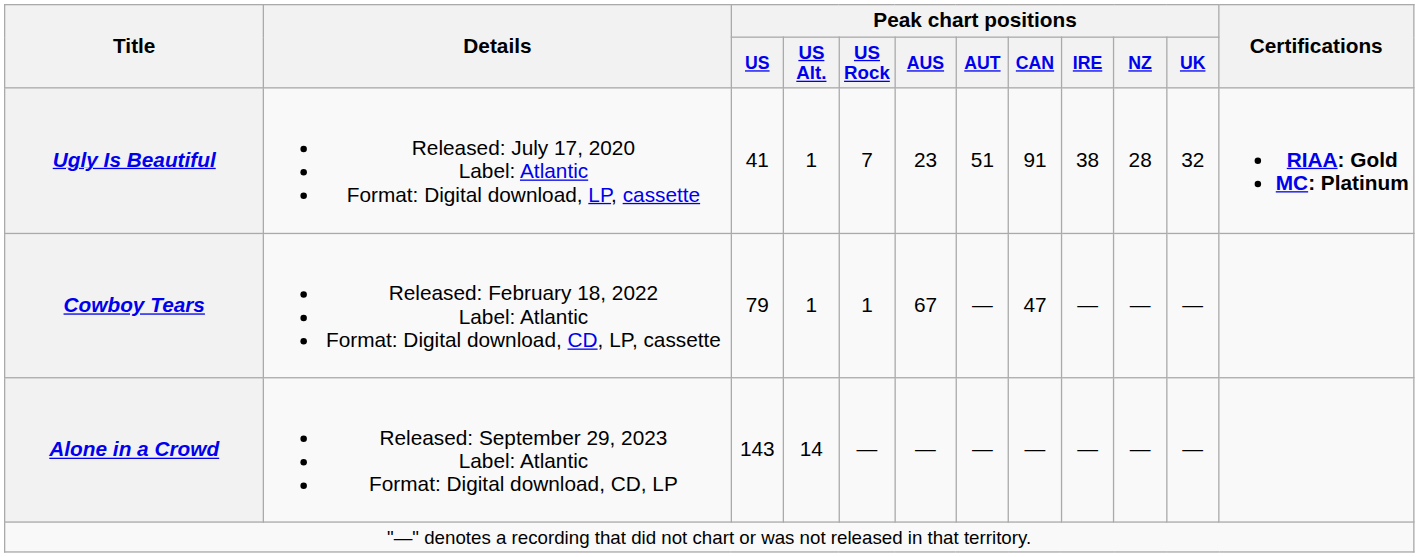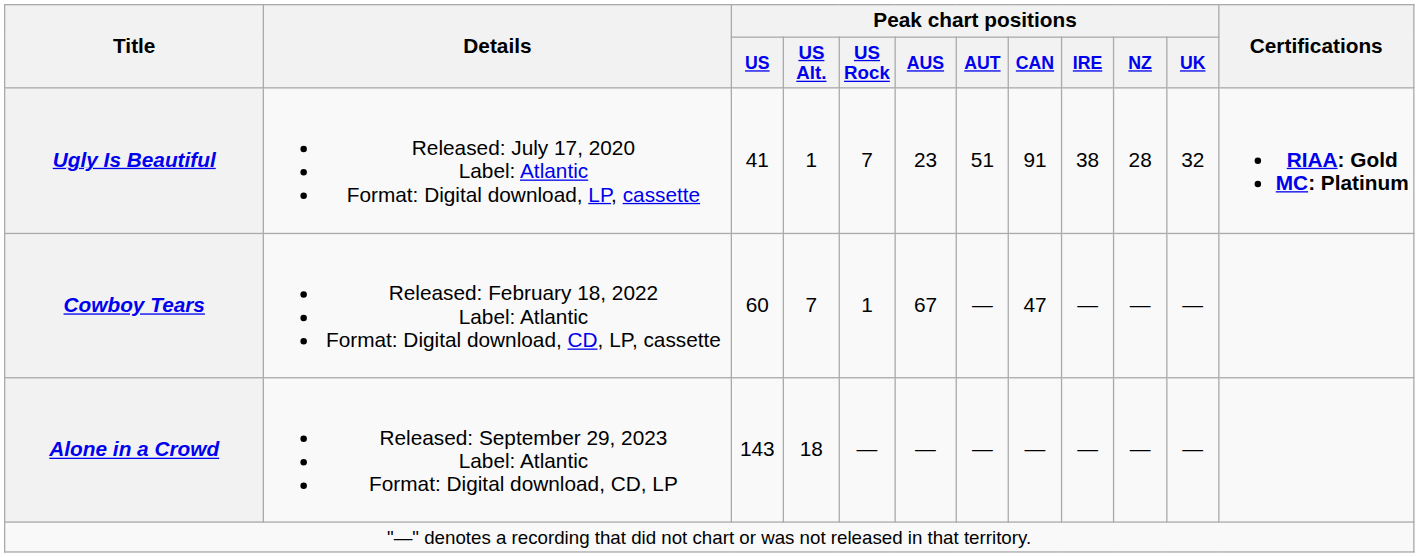Cowboy Tears | Peak chart positions / US: 79 -> 60
Cowboy Tears | Peak chart positions / US Alt.: 1 -> 7
Alone in a Crowd | Peak chart positions / US Alt.: 14 -> 18
